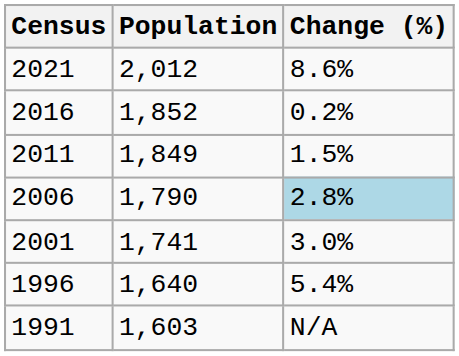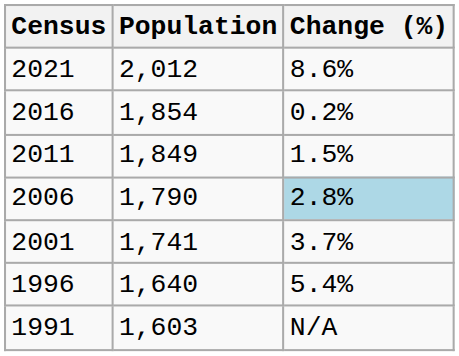2016 | Population: 1,852 -> 1,854
2001 | Change (%): 3.0% -> 3.7%
